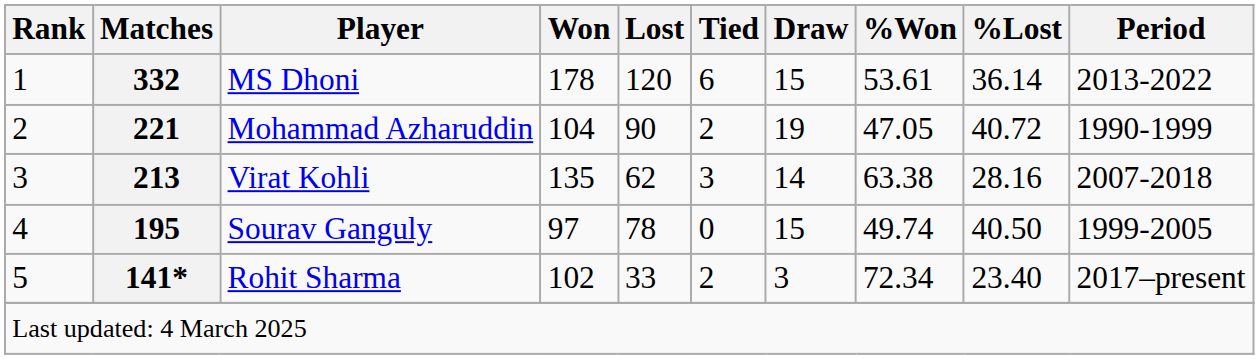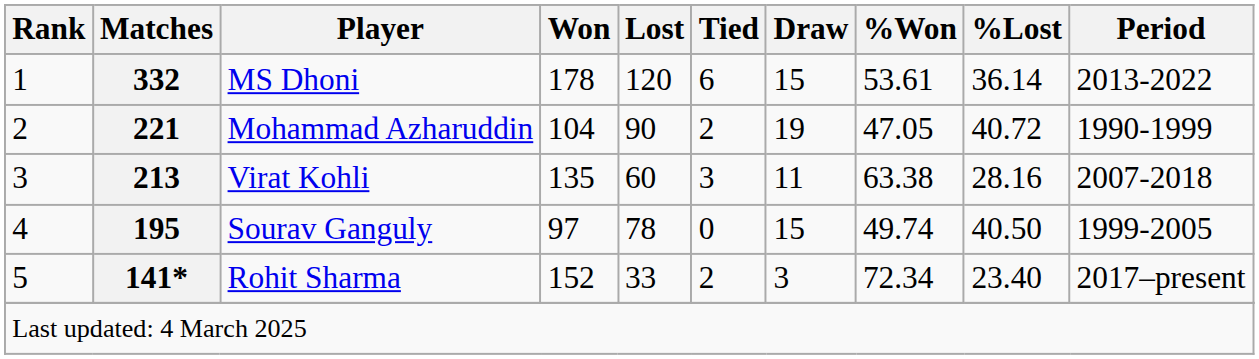Virat Kohli | Lost: 62 -> 60
Virat Kohli | Draw: 14 -> 11
Rohit Sharma | Won: 102 -> 152
